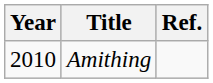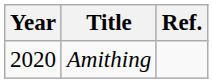Amithing | Year: 2010 -> 2020
